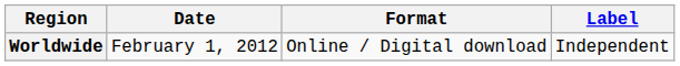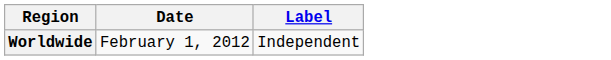- column: Format | Online / Digital download
